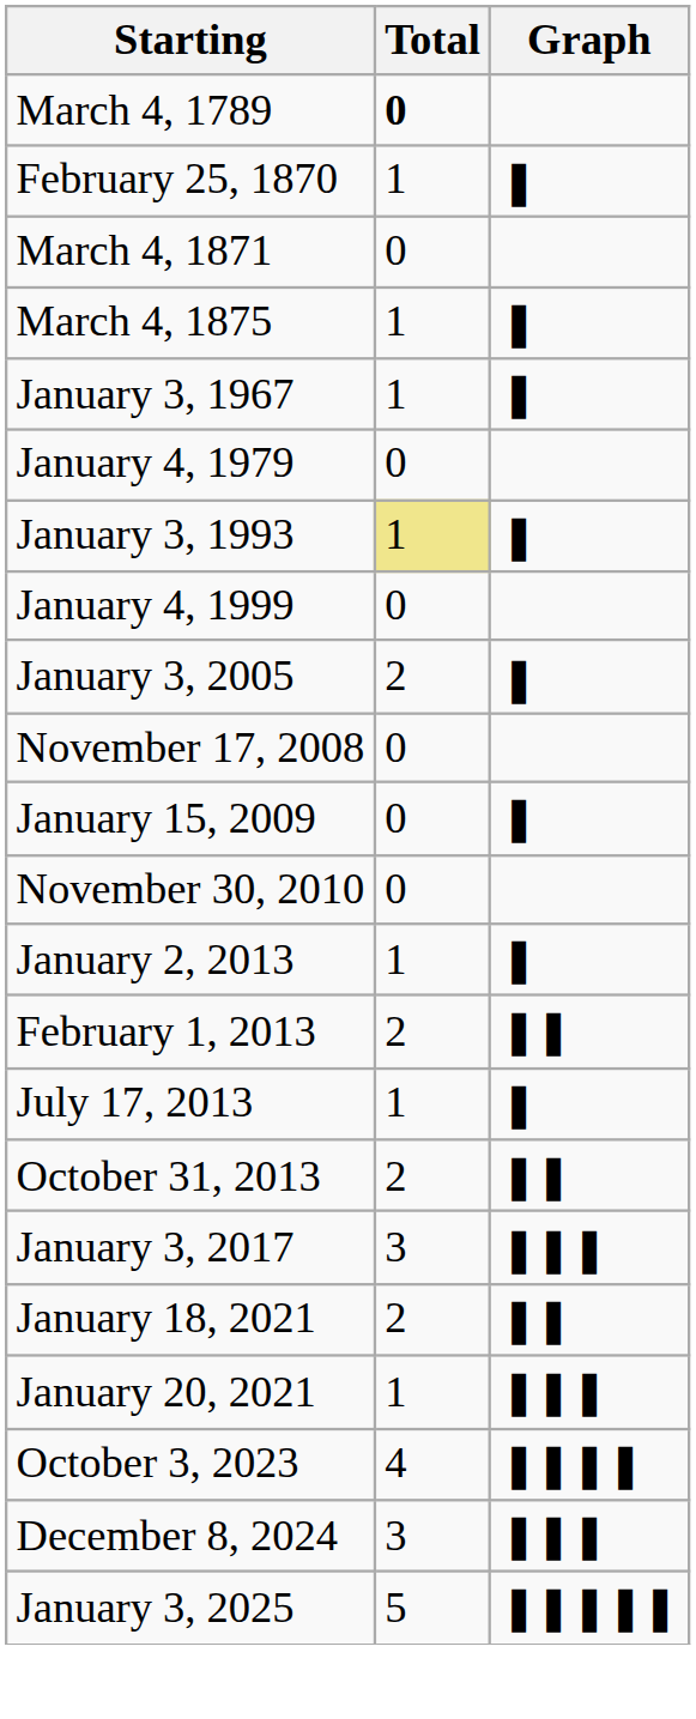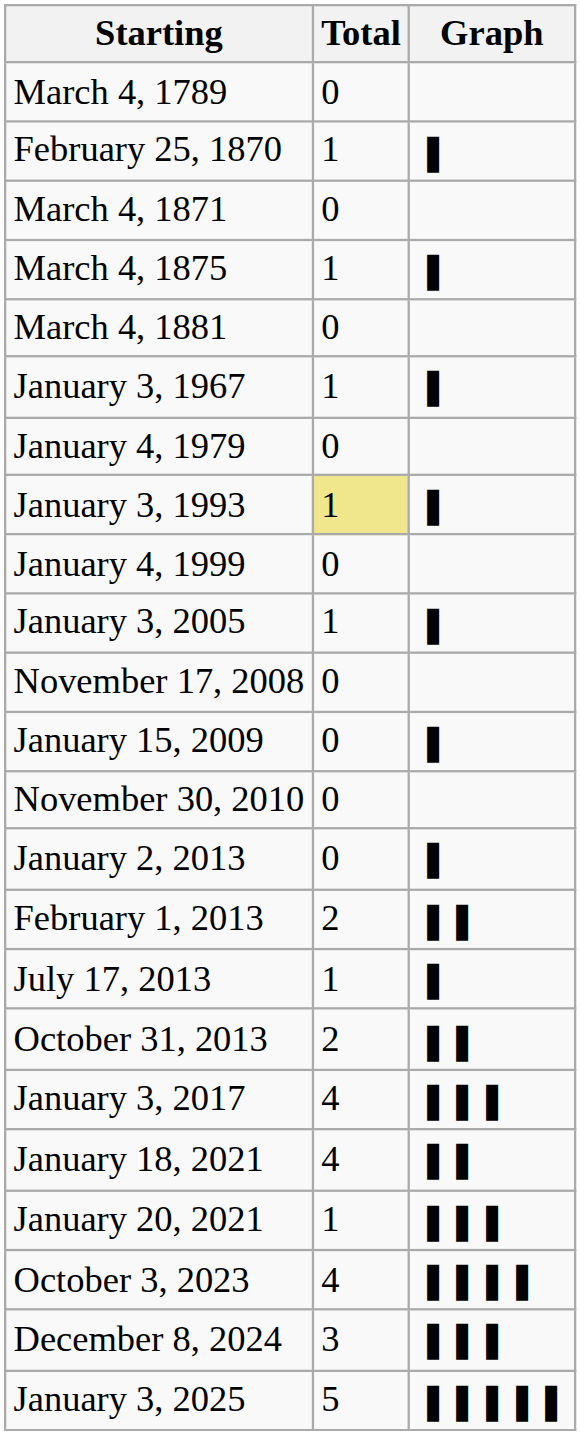March 4, 1789 | Total: bold -> normal
+ row: March 4, 1881 | 0
January 3, 2005 | Total: 2 -> 1
January 2, 2013 | Total: 1 -> 0
January 3, 2017 | Total: 3 -> 4
January 18, 2021 | Total: 2 -> 4
